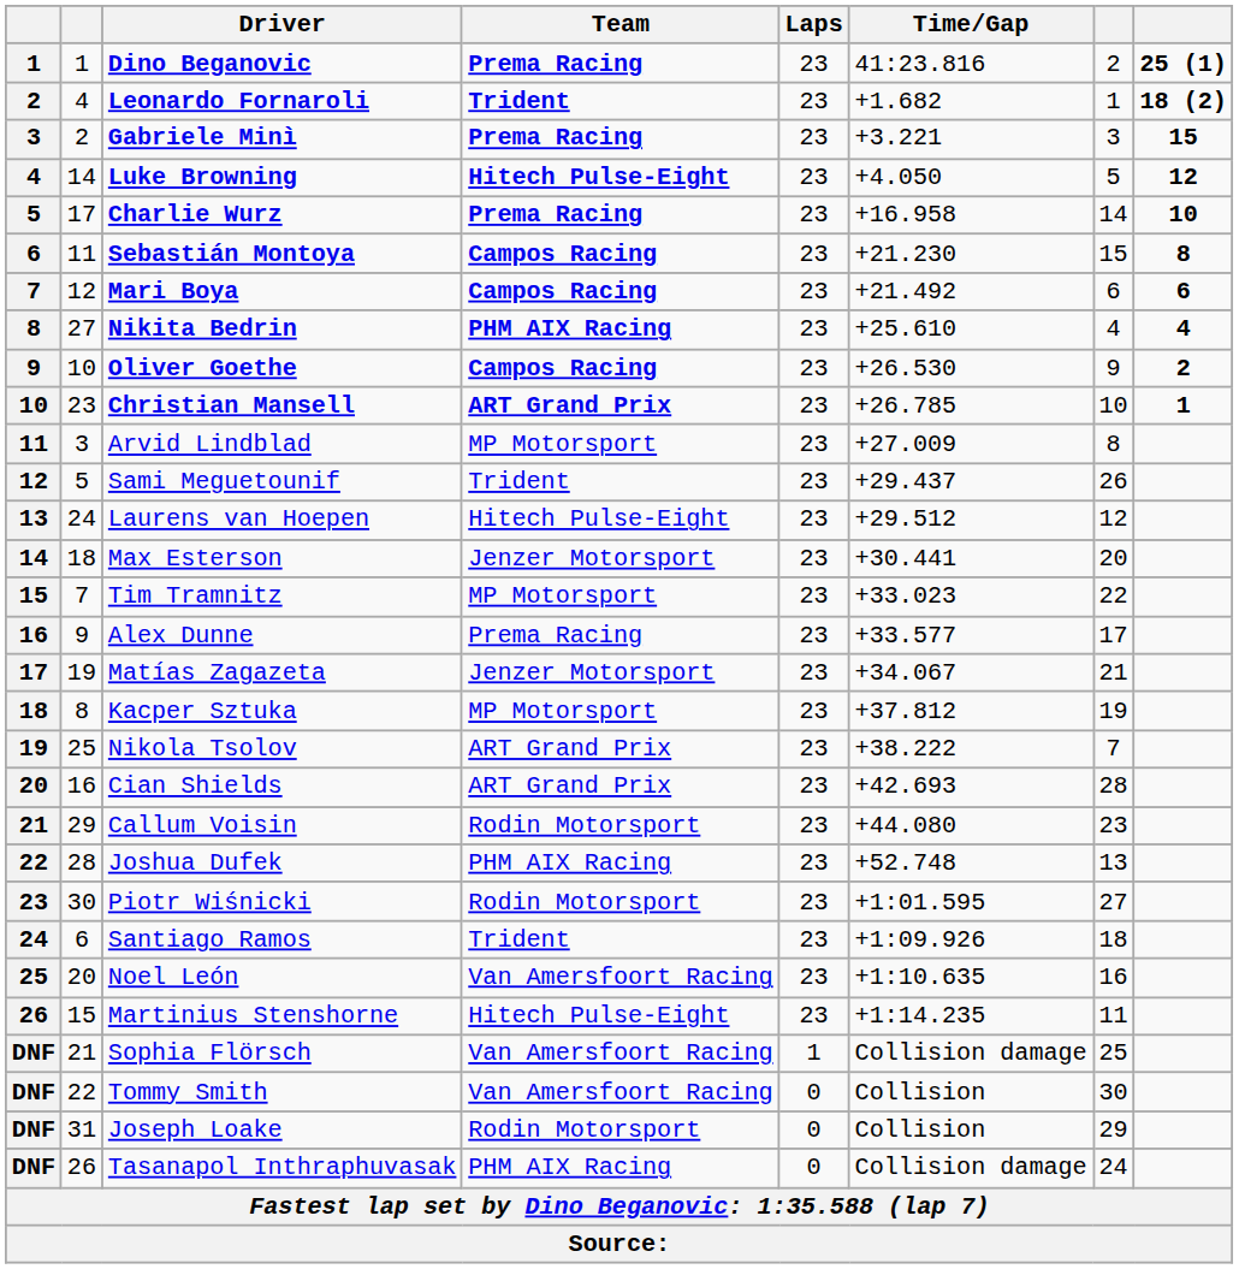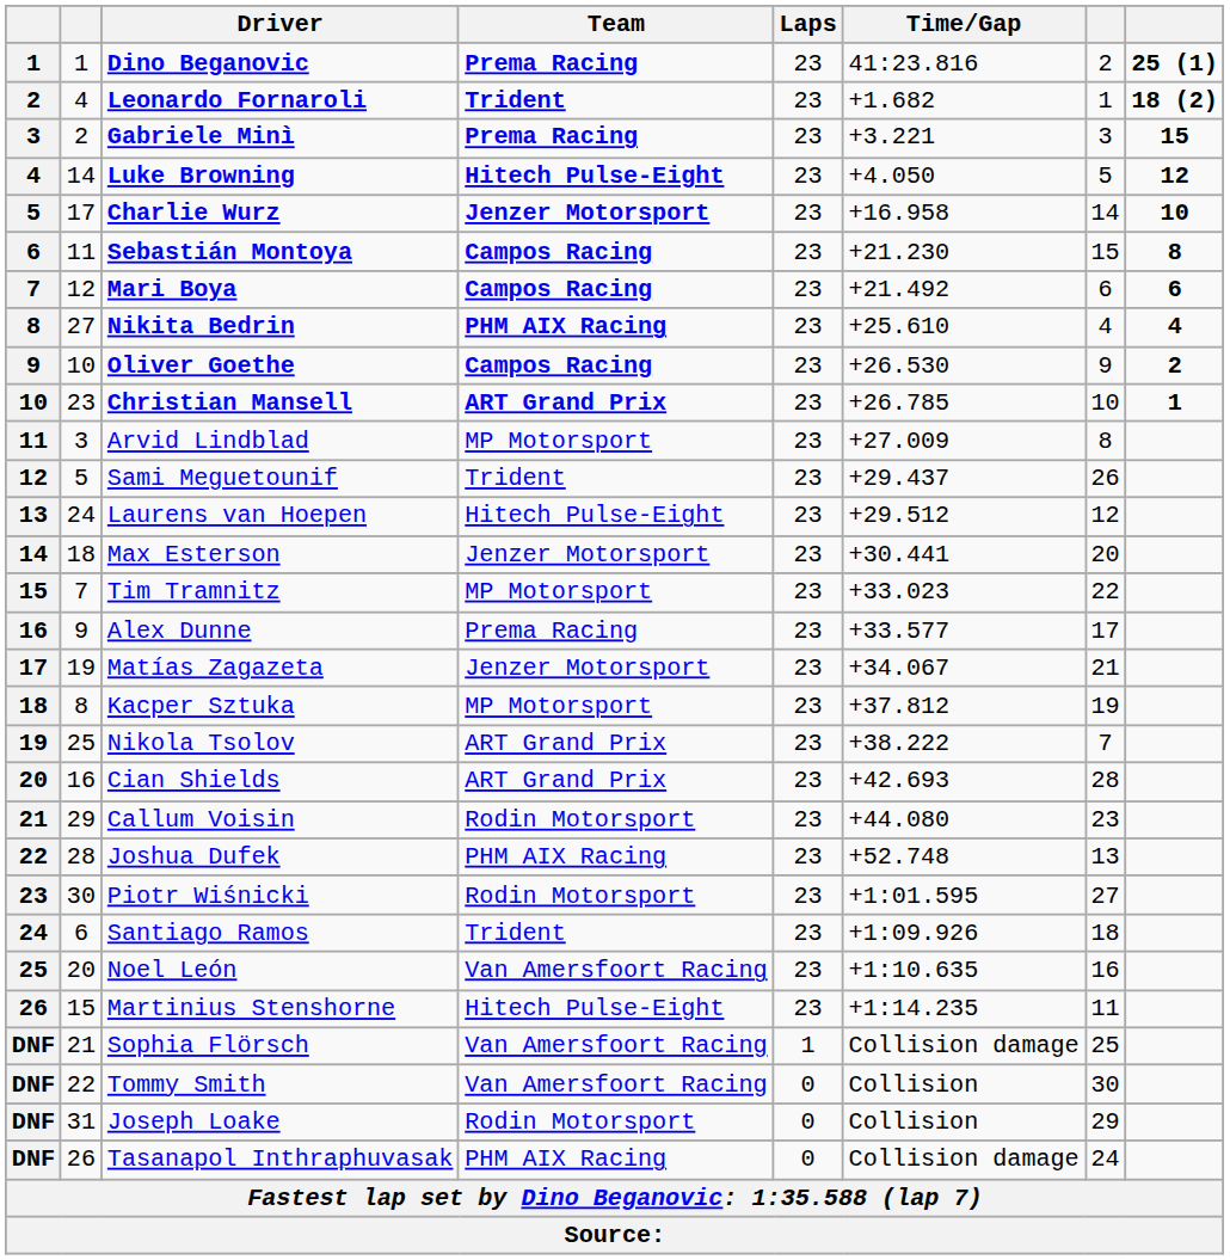Charlie Wurz | Team: Prema Racing -> Jenzer Motorsport
